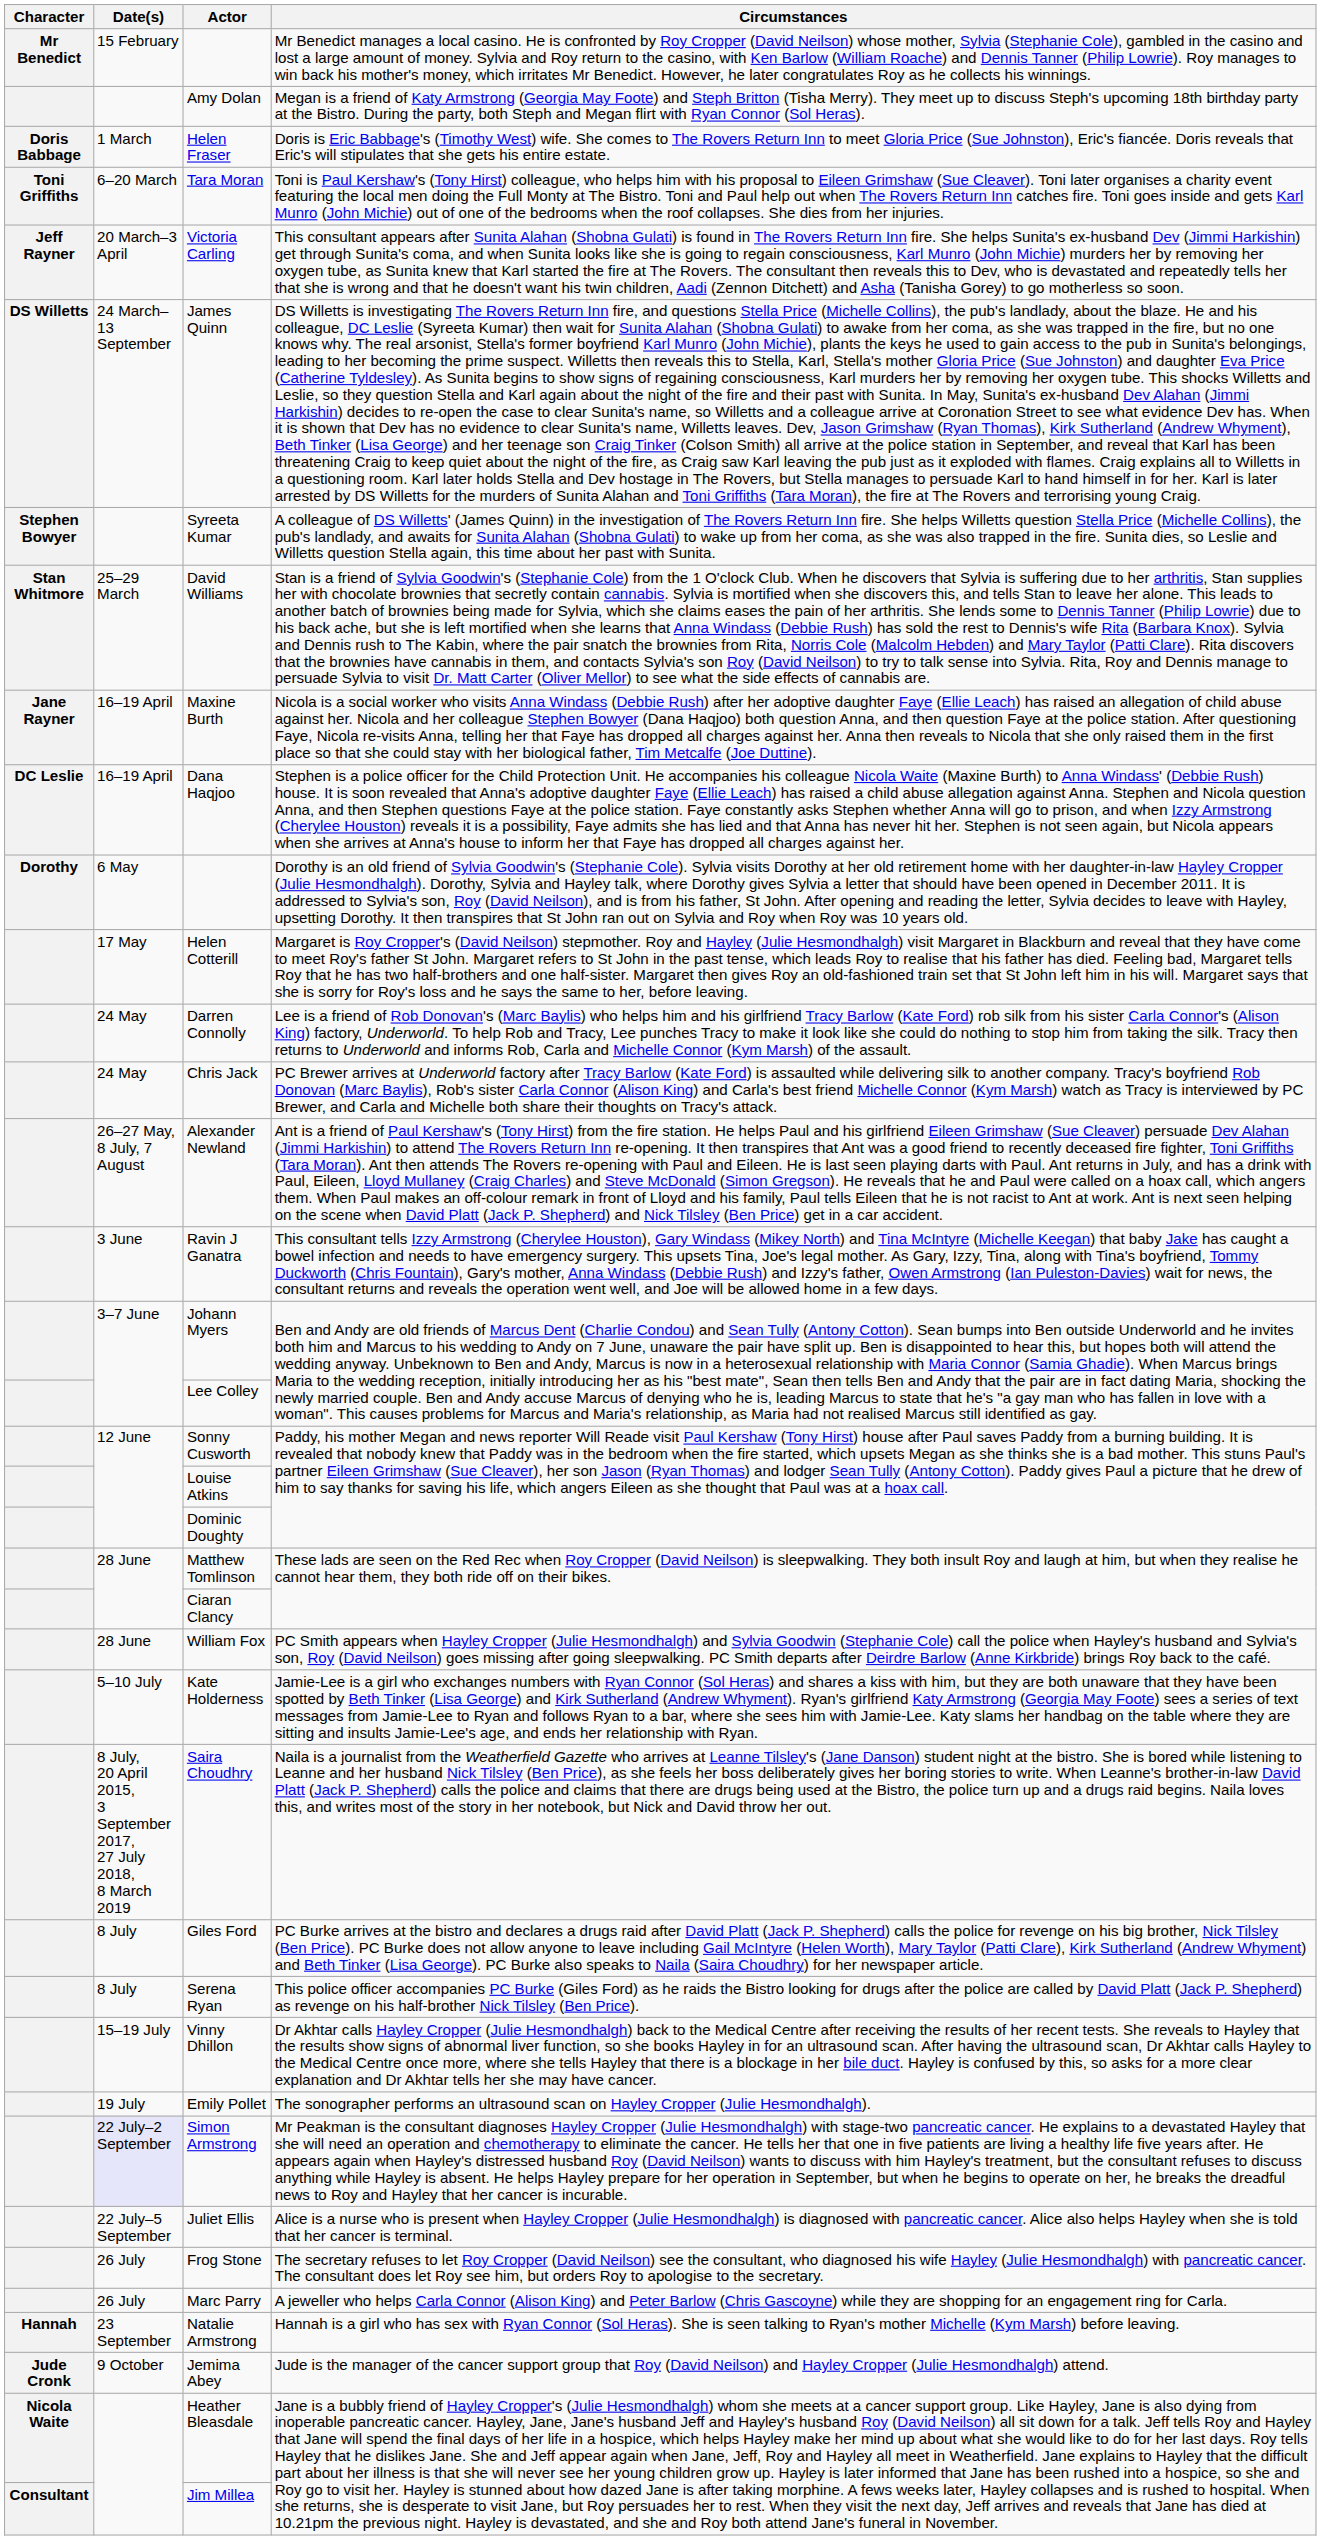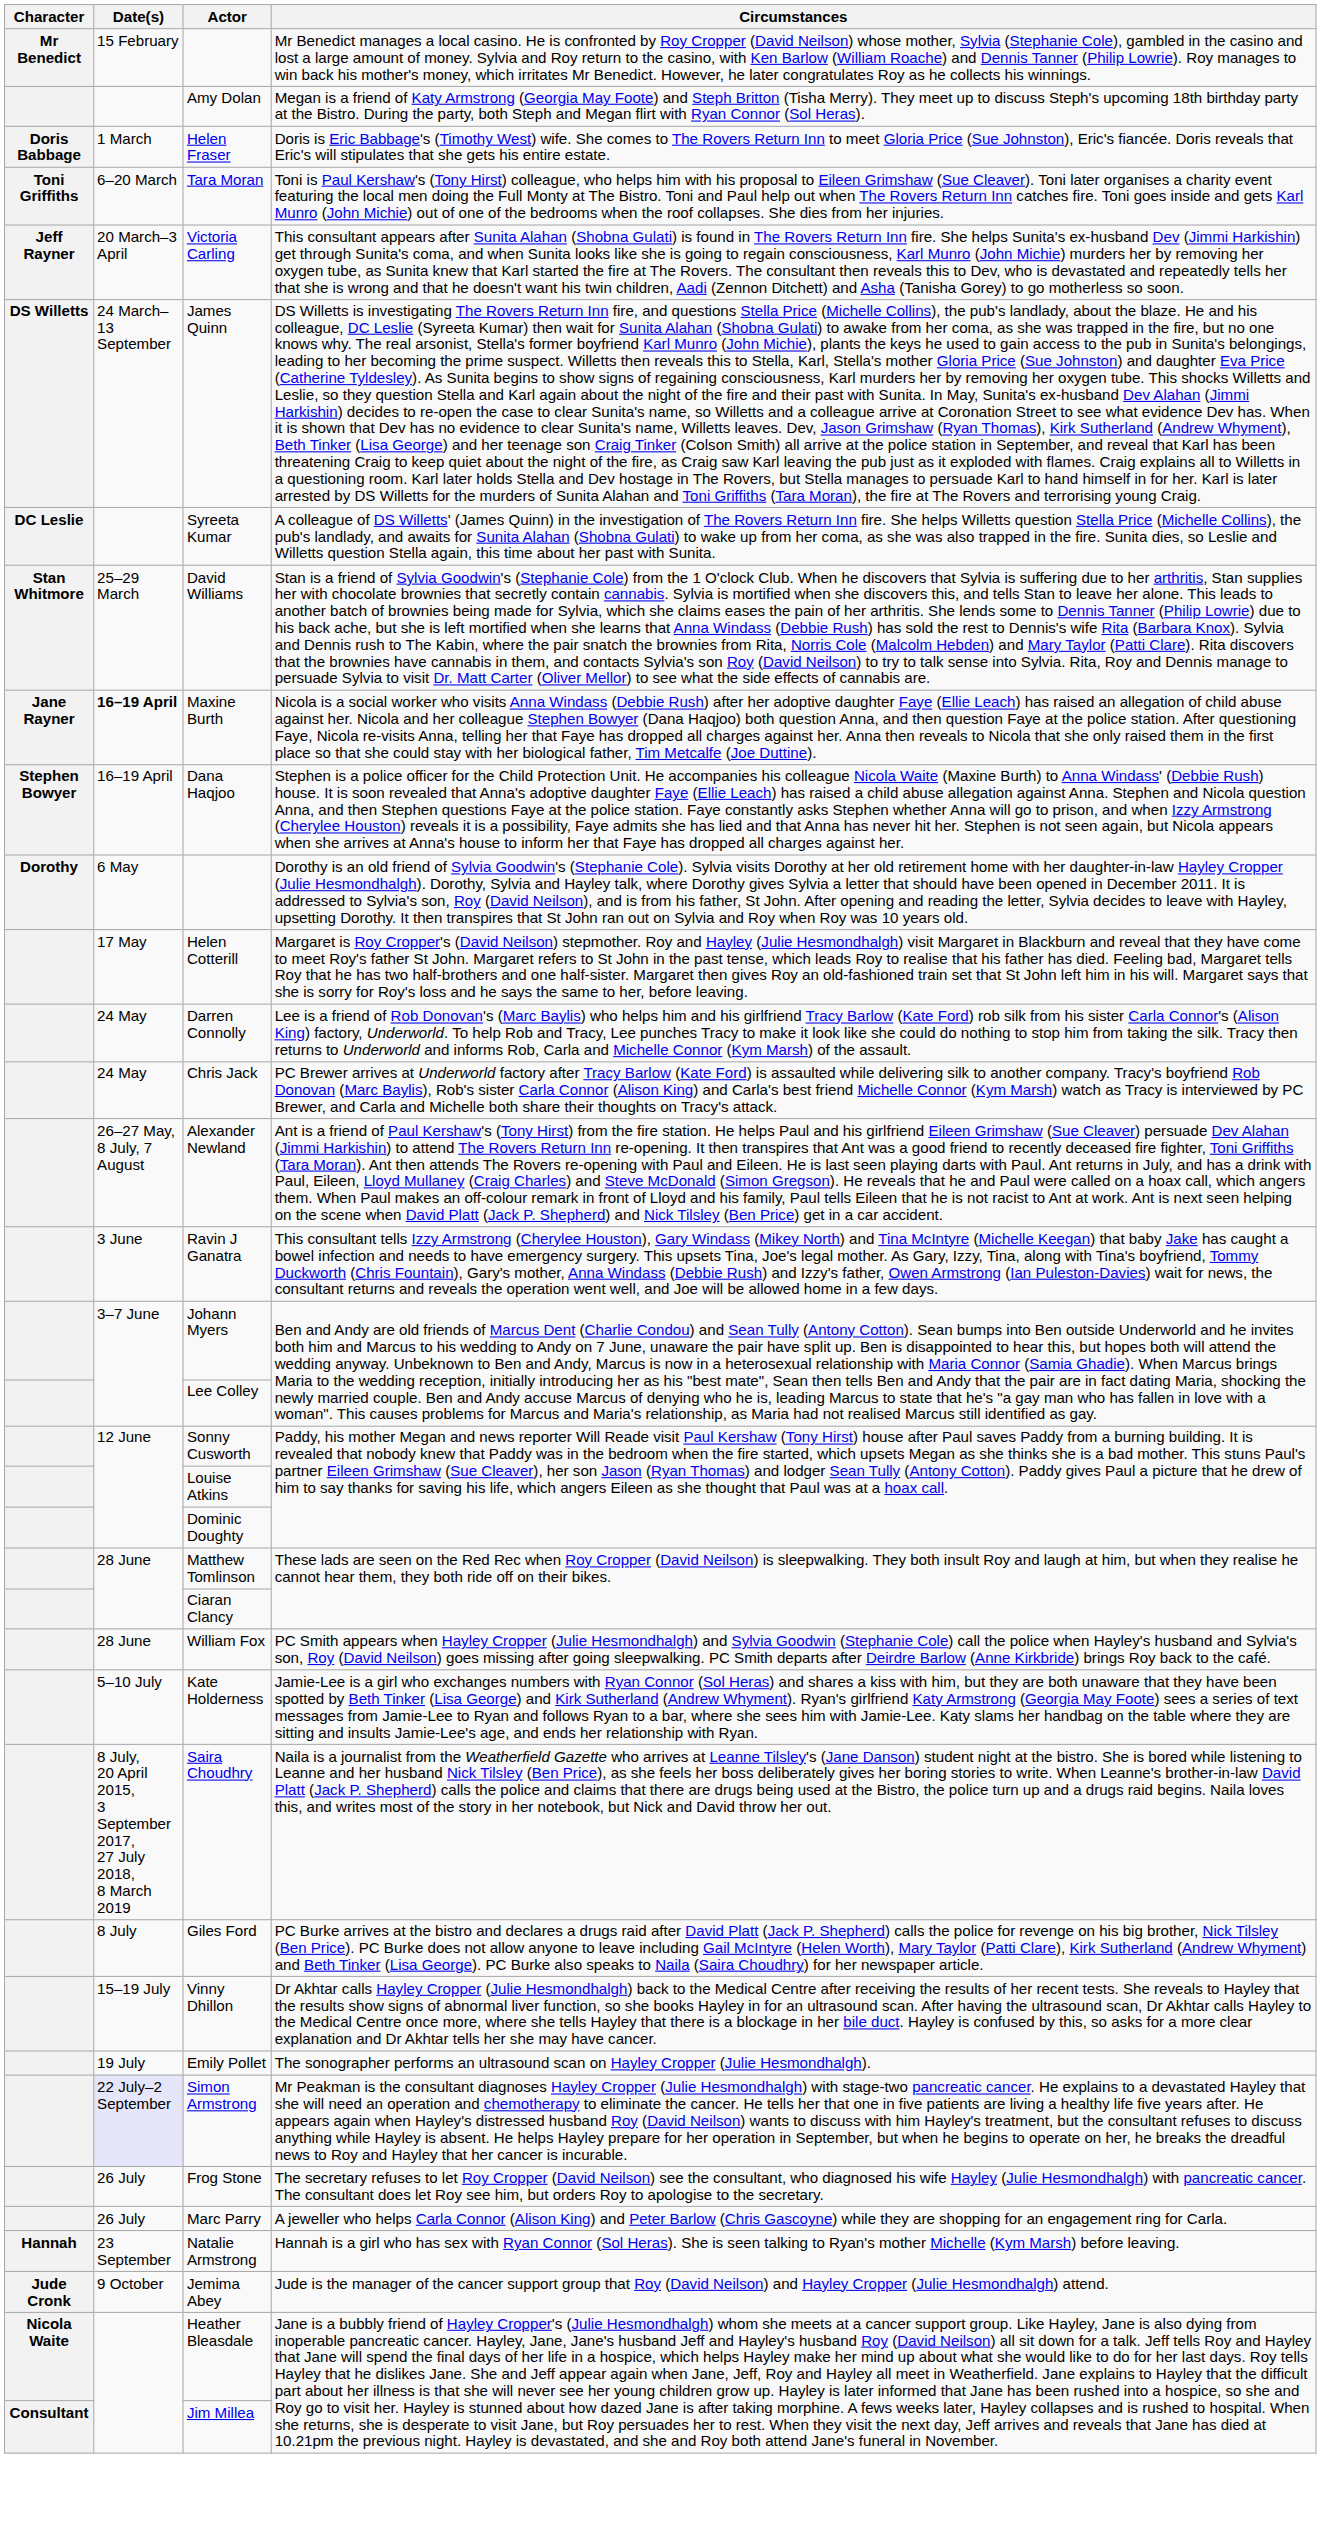Syreeta Kumar | Character: Stephen Bowyer -> DC Leslie
Maxine Burth | Date(s): normal -> bold
Dana Haqjoo | Character: DC Leslie -> Stephen Bowyer
- row: 8 July | Serena Ryan | This police officer accompanies PC Burke (Giles Ford) as he raids the Bistro looking for drugs after the police are called by David Platt (Jack P. Shepherd) as revenge on his half-brother Nick Tilsley (Ben Price).
- row: 22 July–5 September | Juliet Ellis | Alice is a nurse who is present when Hayley Cropper (Julie Hesmondhalgh) is diagnosed with pancreatic cancer. Alice also helps Hayley when she is told that her cancer is terminal.
